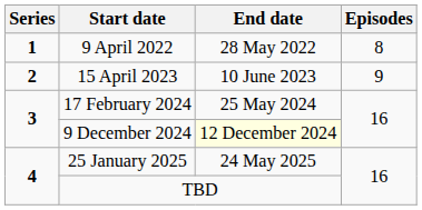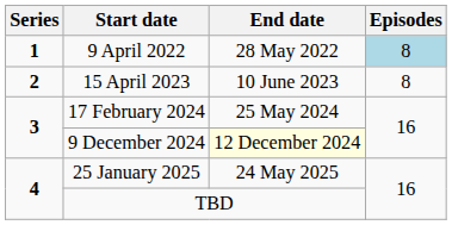9 April 2022 | Episodes: no background -> lightblue background
15 April 2023 | Episodes: 9 -> 8
